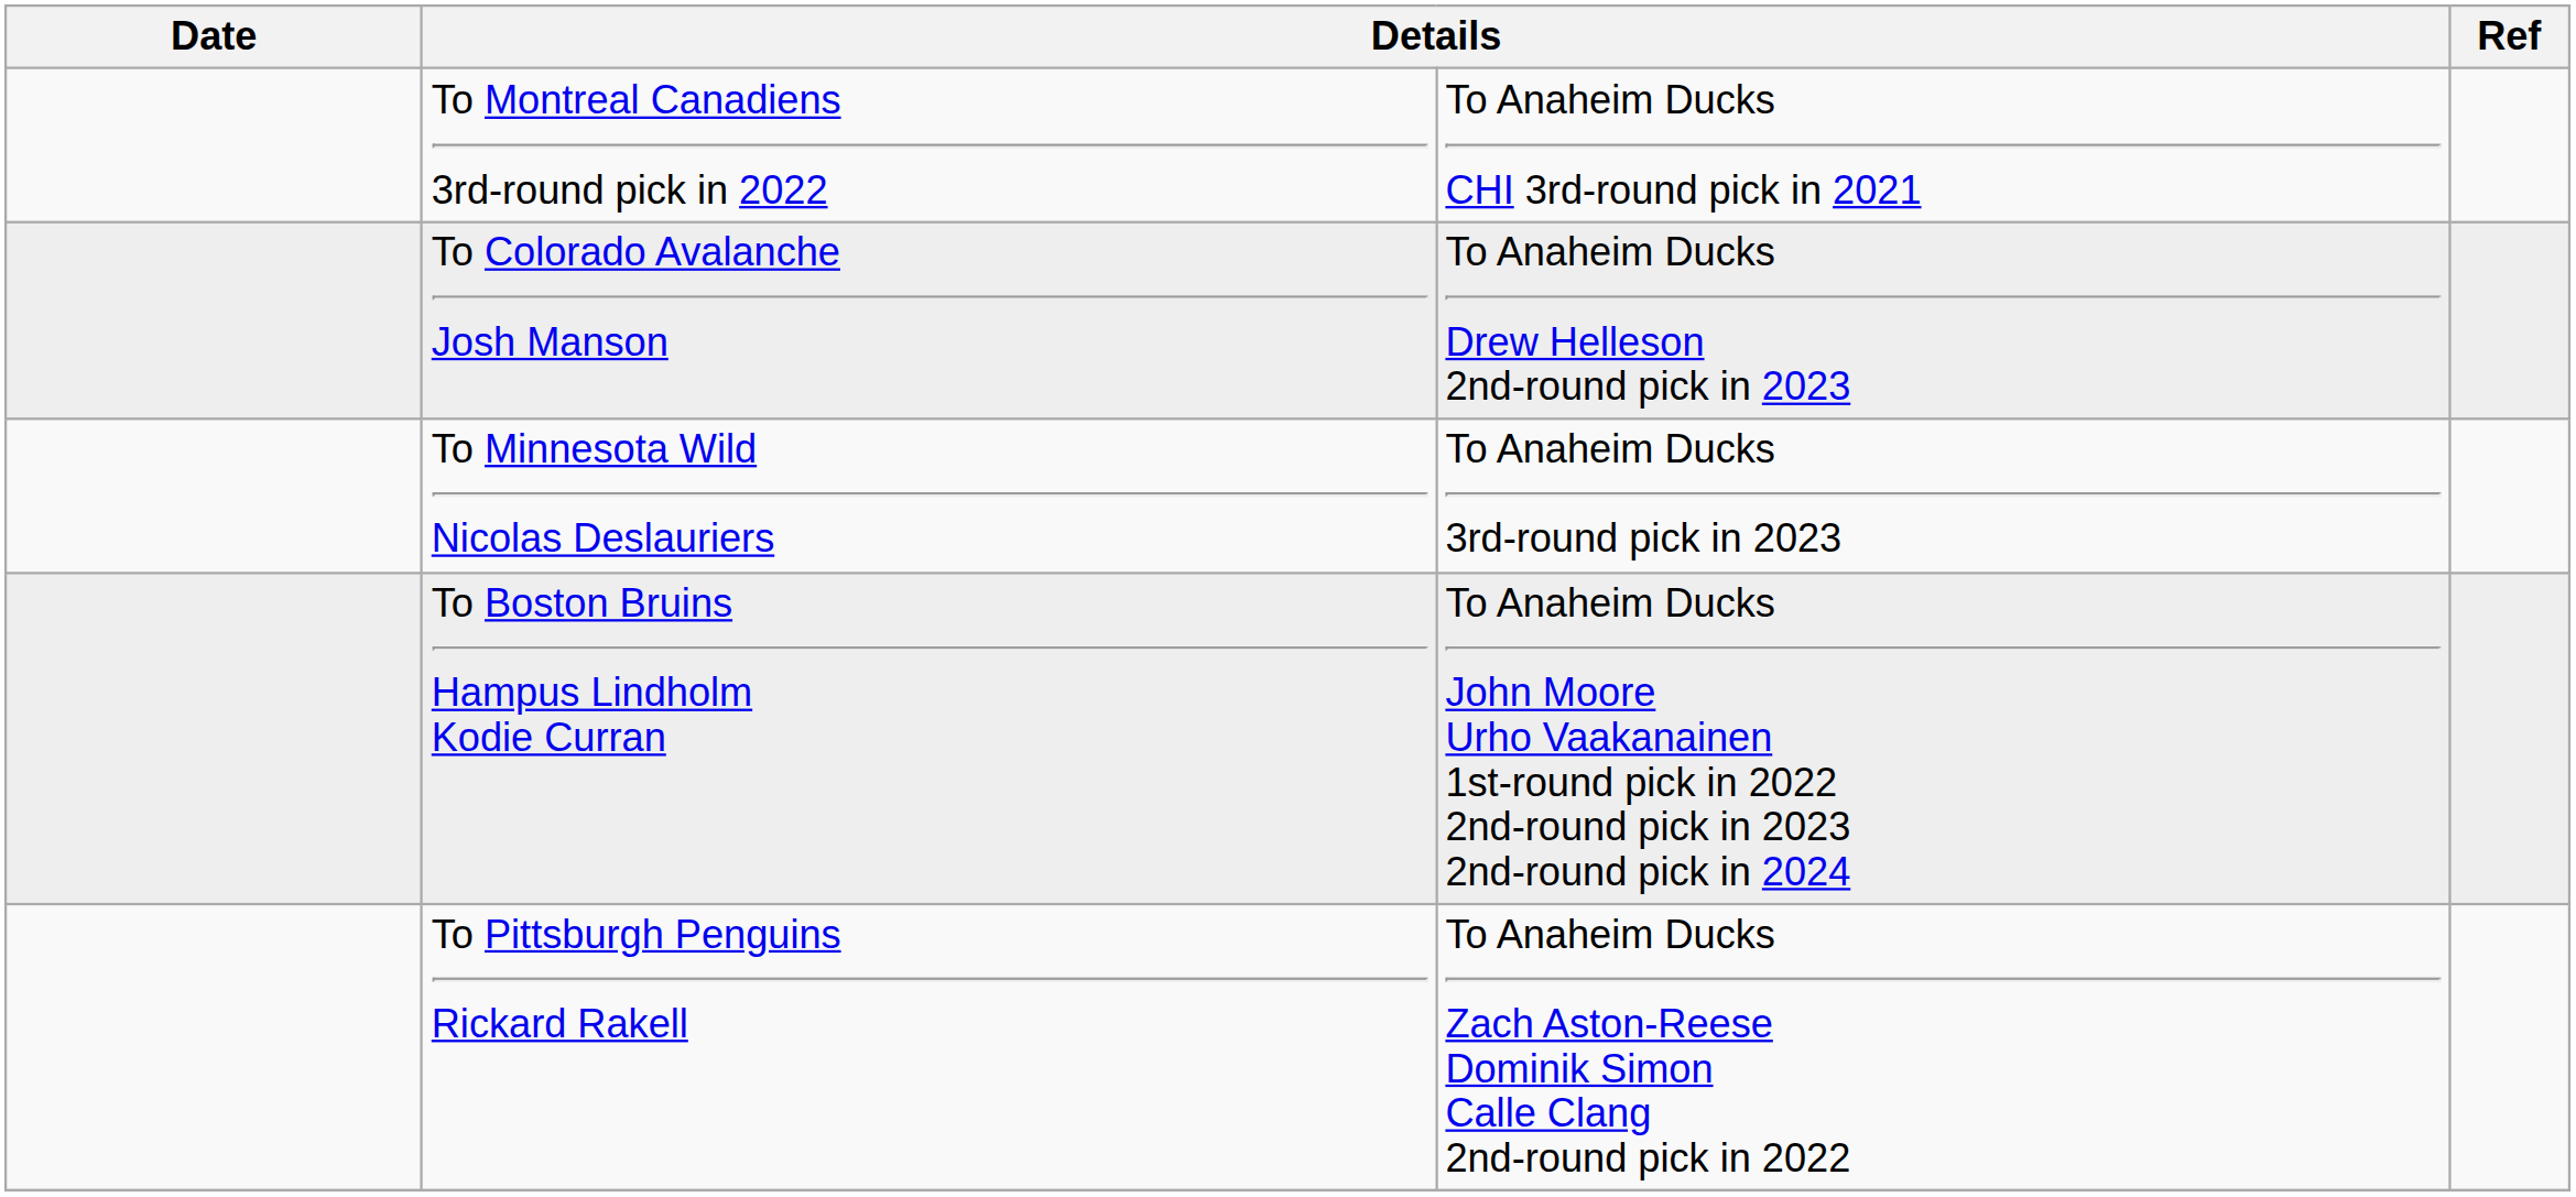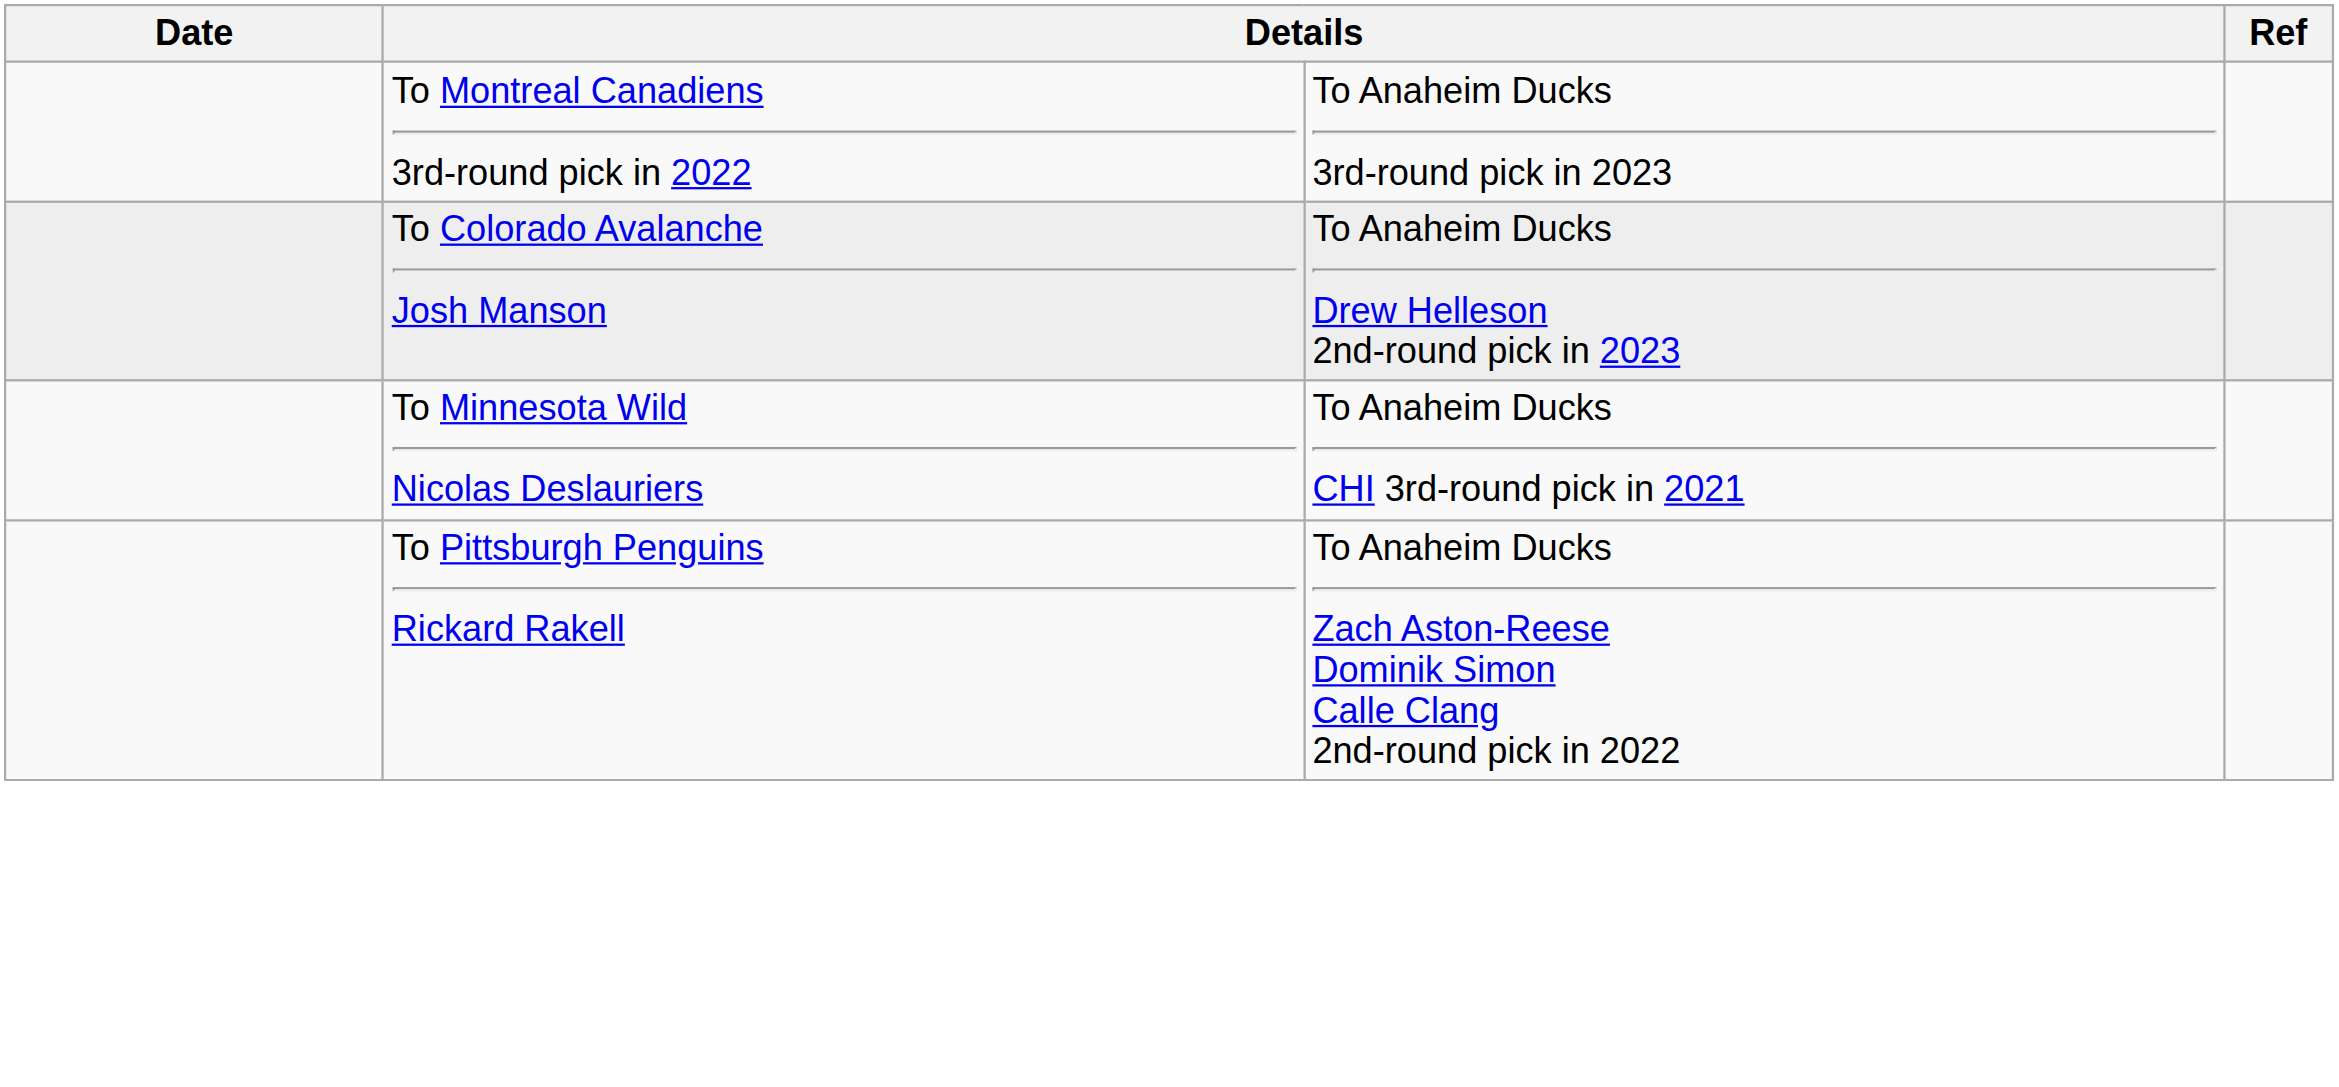To Montreal Canadiens 3rd-round pick in 2022 | column 3: To Anaheim Ducks CHI 3rd-round pick in 2021 -> To Anaheim Ducks 3rd-round pick in 2023
To Minnesota Wild Nicolas Deslauriers | column 3: To Anaheim Ducks 3rd-round pick in 2023 -> To Anaheim Ducks CHI 3rd-round pick in 2021
- row: To Boston Bruins Hampus Lindholm Kodie Curran | To Anaheim Ducks John Moore Urho Vaakanainen 1st-round pick in 2022 2nd-round pick in 2023 2nd-round pick in 2024
